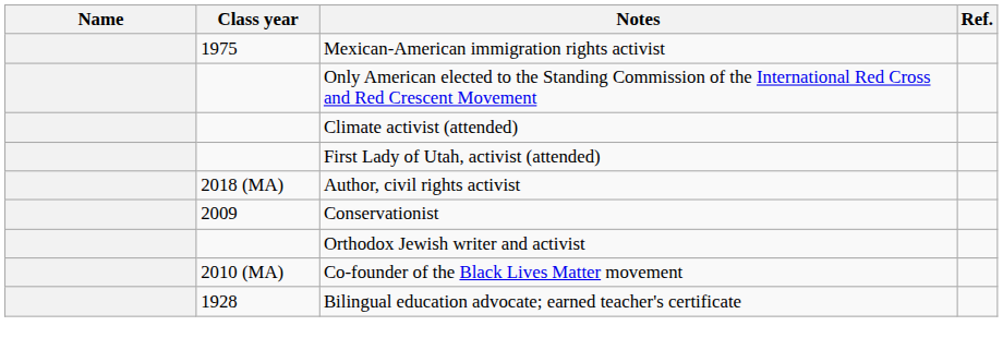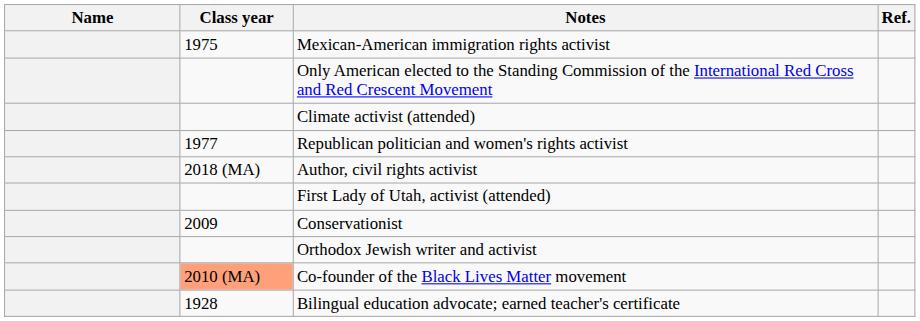+ row: 1977 | Republican politician and women's rights activist
rows swapped: First Lady of Utah, activist (attended) <-> Author, civil rights activist
Co-founder of the Black Lives Matter movement | Class year: no background -> lightsalmon background
